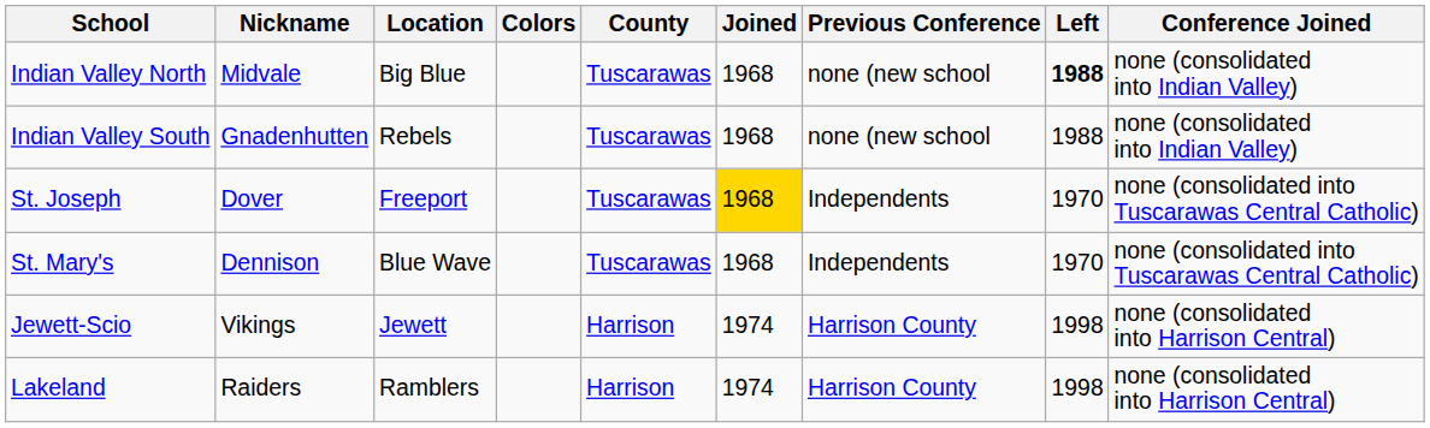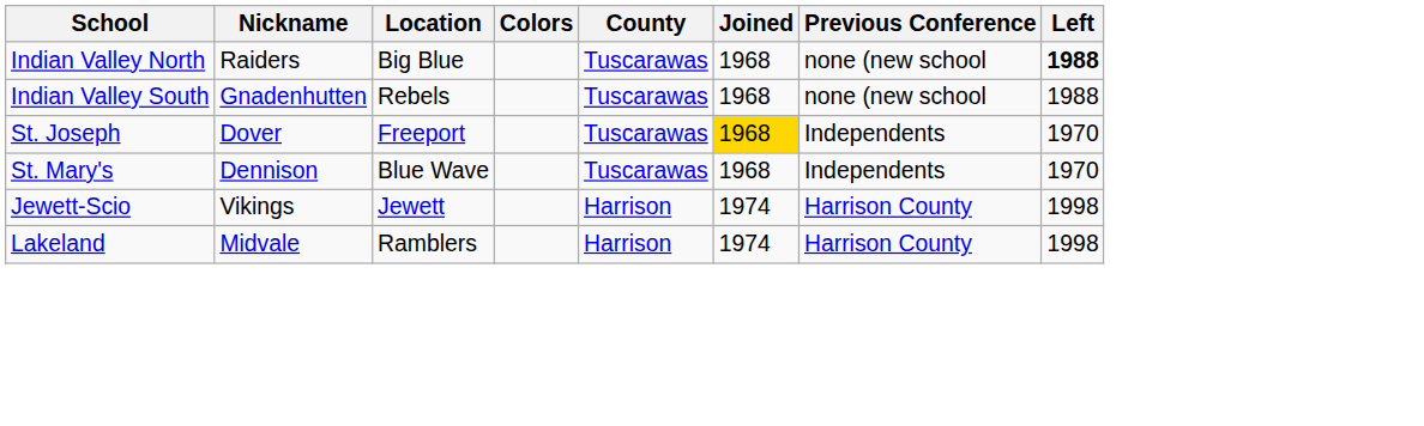- column: Conference Joined | none (consolidated into Indian Valley) | none (consolidated into Indian Valley) | none (consolidated into Tuscarawas Central Catholic) | none (consolidated into Tuscarawas Central Catholic) | none (consolidated into Harrison Central) | none (consolidated into Harrison Central)
Indian Valley North | Nickname: Midvale -> Raiders
Lakeland | Nickname: Raiders -> Midvale
